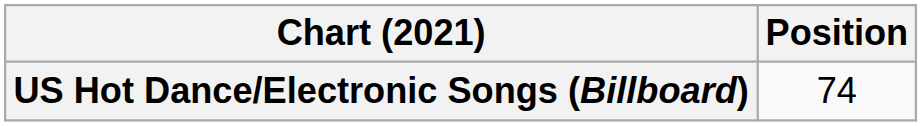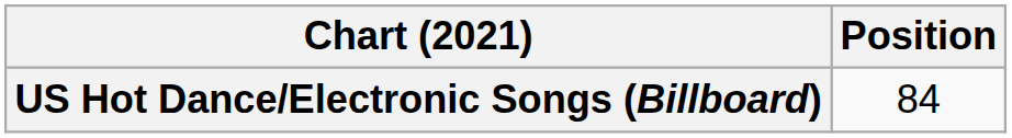US Hot Dance/Electronic Songs (Billboard) | Position: 74 -> 84
